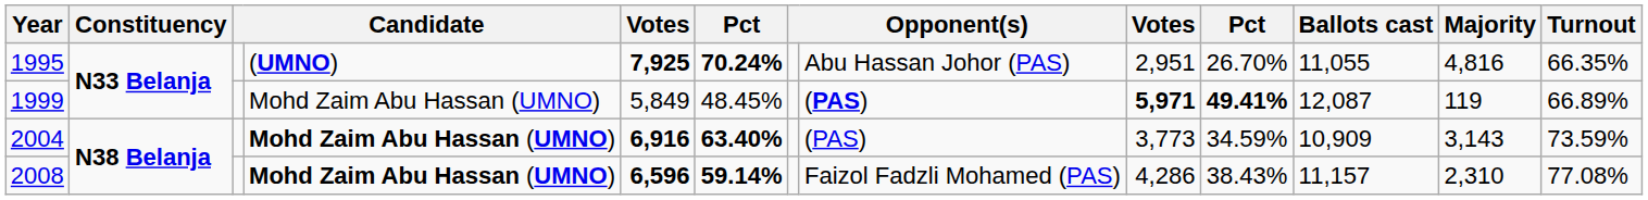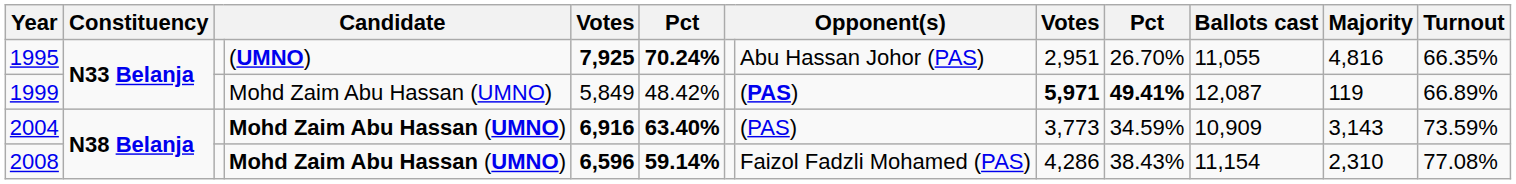1999 | column 6: 48.45% -> 48.42%
2008 | Ballots cast: 11,157 -> 11,154
